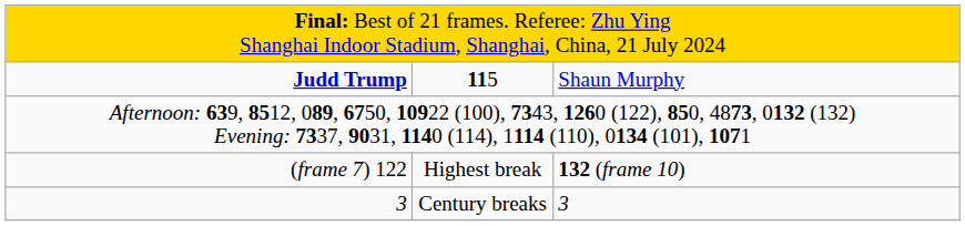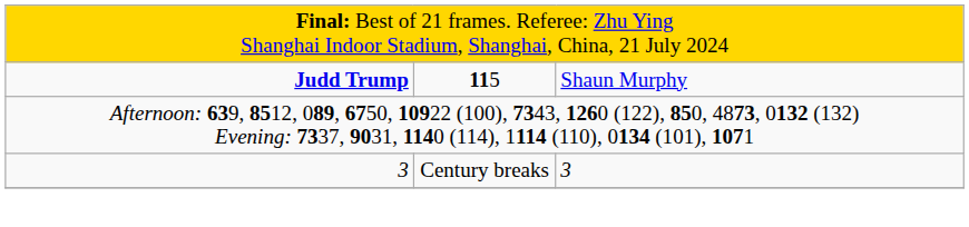- row: (frame 7) 122 | Highest break | 132 (frame 10)
